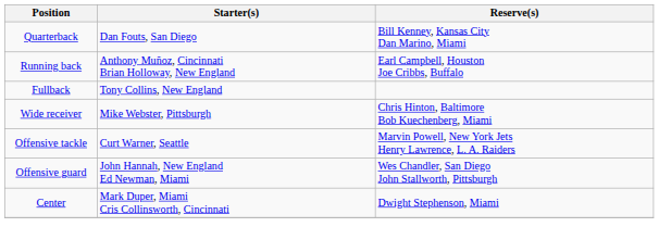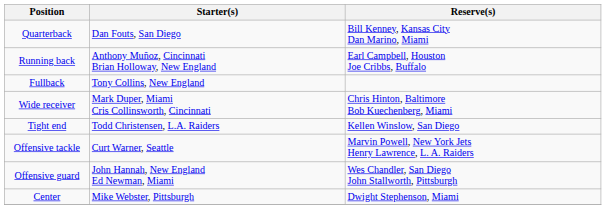Wide receiver | Starter(s): Mike Webster, Pittsburgh -> Mark Duper, Miami Cris Collinsworth, Cincinnati
+ row: Tight end | Todd Christensen, L.A. Raiders | Kellen Winslow, San Diego
Center | Starter(s): Mark Duper, Miami Cris Collinsworth, Cincinnati -> Mike Webster, Pittsburgh
